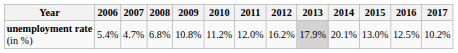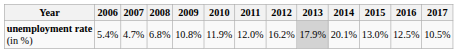unemployment rate (in %) | 2010: 11.2% -> 11.9%
unemployment rate (in %) | 2017: 10.2% -> 10.5%
